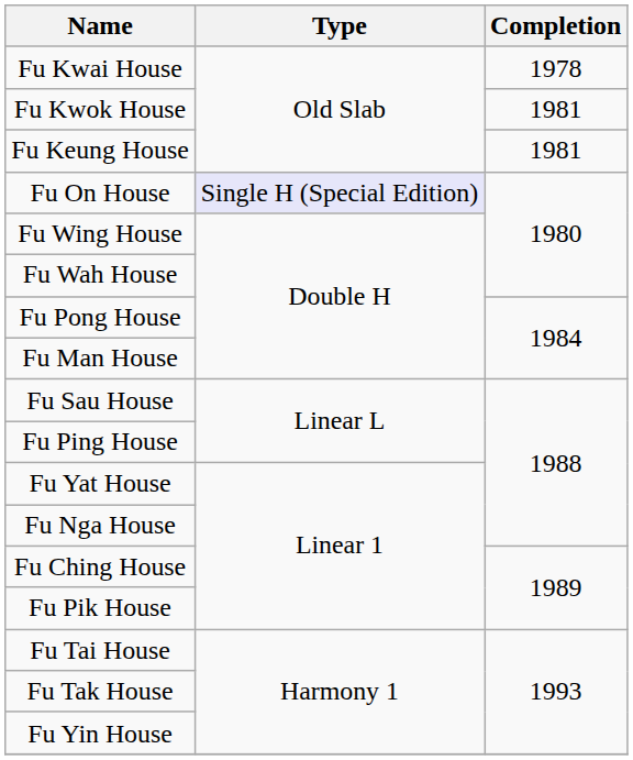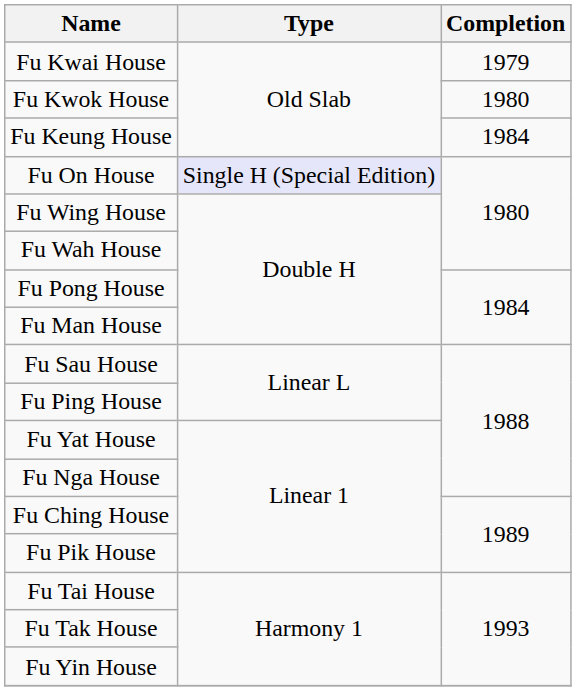Fu Kwai House | Completion: 1978 -> 1979
Fu Kwok House | Completion: 1981 -> 1980
Fu Keung House | Completion: 1981 -> 1984
